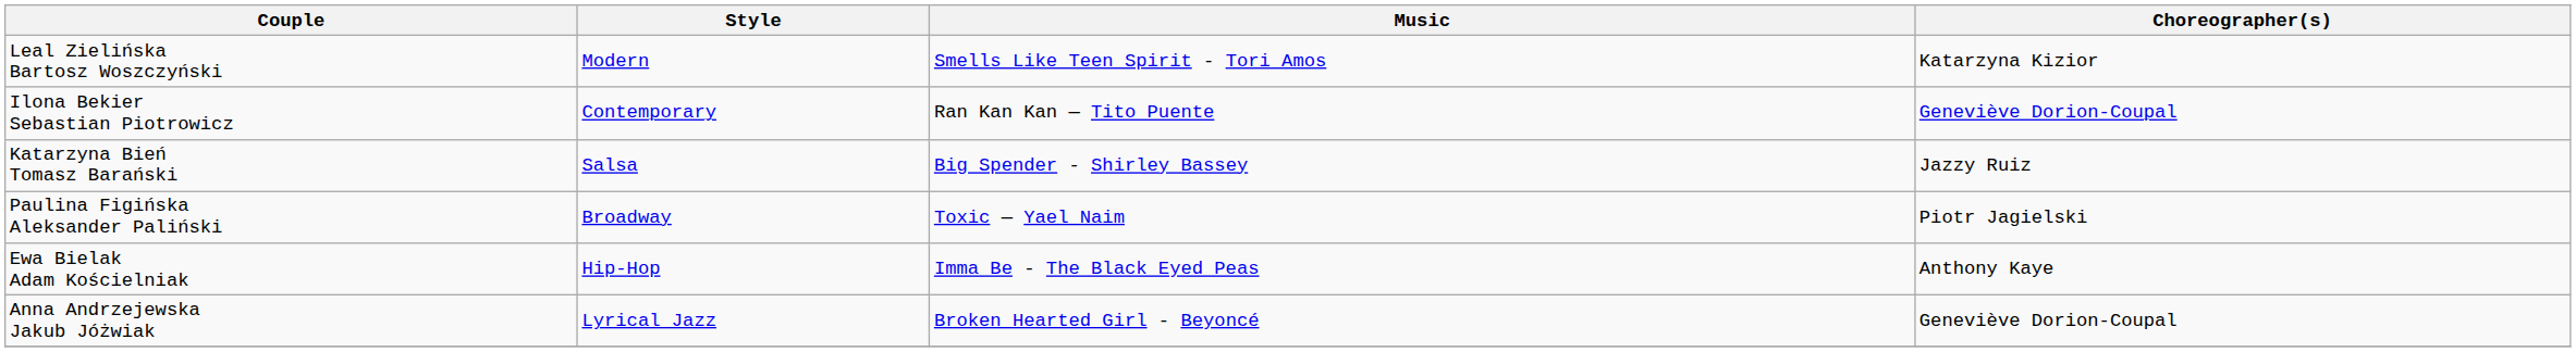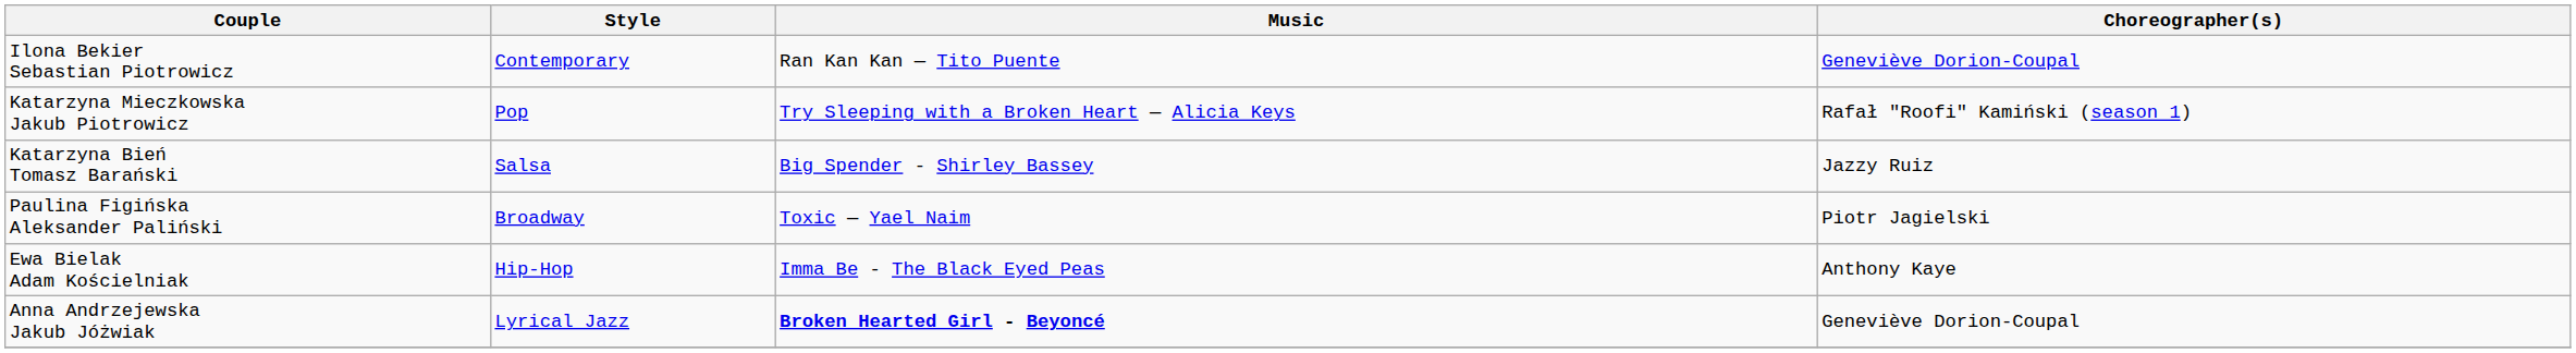- row: Leal Zielińska Bartosz Woszczyński | Modern | Smells Like Teen Spirit - Tori Amos | Katarzyna Kizior
+ row: Katarzyna Mieczkowska Jakub Piotrowicz | Pop | Try Sleeping with a Broken Heart — Alicia Keys | Rafał "Roofi" Kamiński (season 1)
Anna Andrzejewska Jakub Jóżwiak | Music: normal -> bold
